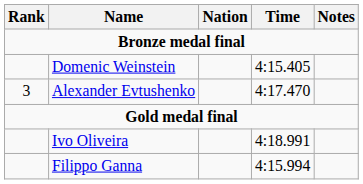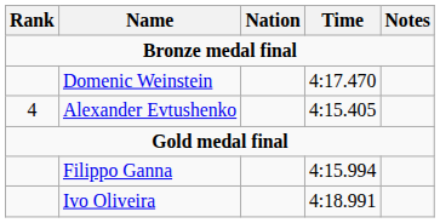Domenic Weinstein | Time: 4:15.405 -> 4:17.470
Alexander Evtushenko | Rank: 3 -> 4
Alexander Evtushenko | Time: 4:17.470 -> 4:15.405
rows swapped: Filippo Ganna <-> Ivo Oliveira
